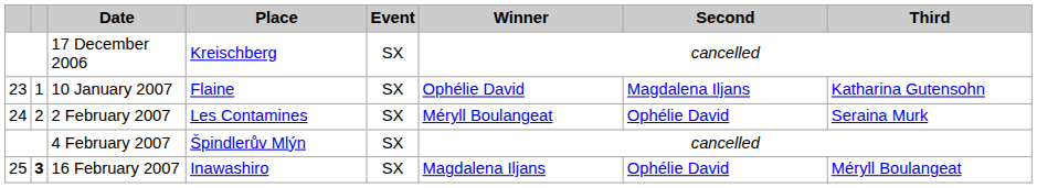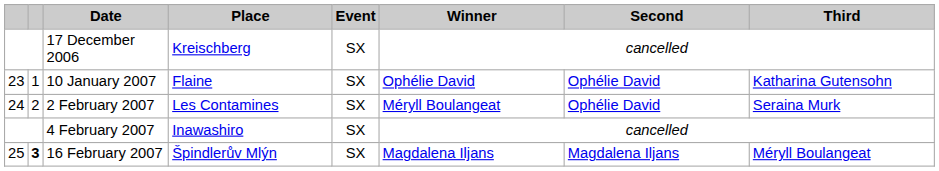10 January 2007 | Second: Magdalena Iljans -> Ophélie David
4 February 2007 | Place: Špindlerův Mlýn -> Inawashiro
16 February 2007 | Place: Inawashiro -> Špindlerův Mlýn
16 February 2007 | Second: Ophélie David -> Magdalena Iljans
